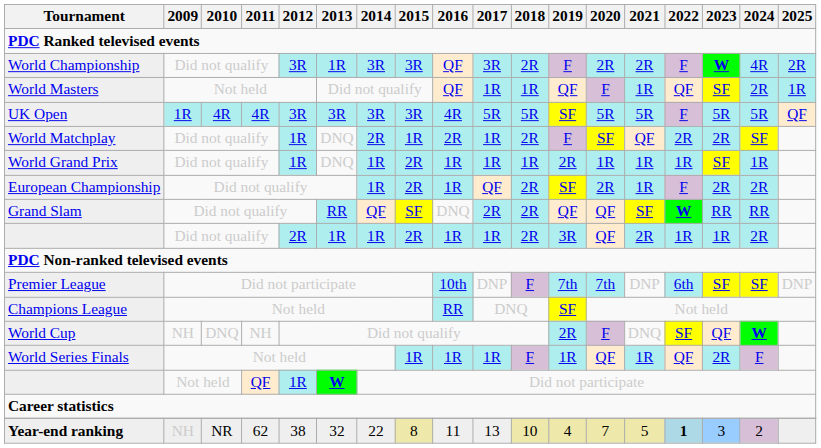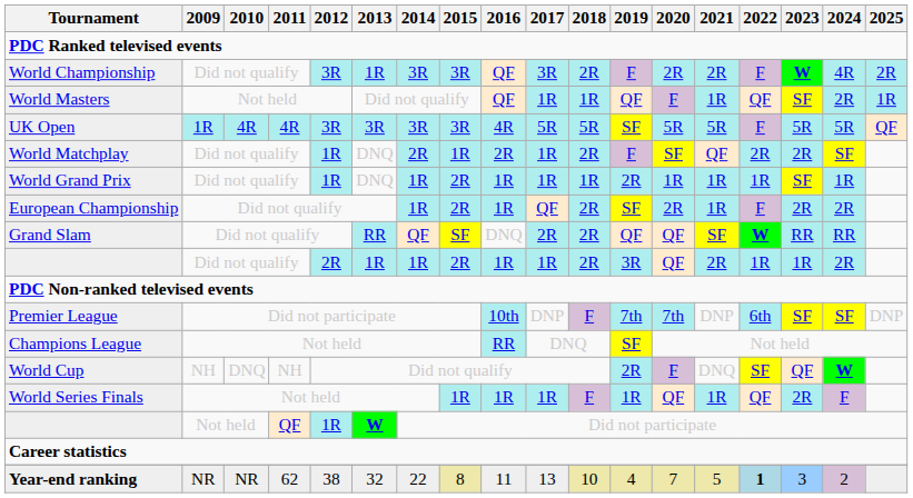Year-end ranking | 2009: NH -> NR
